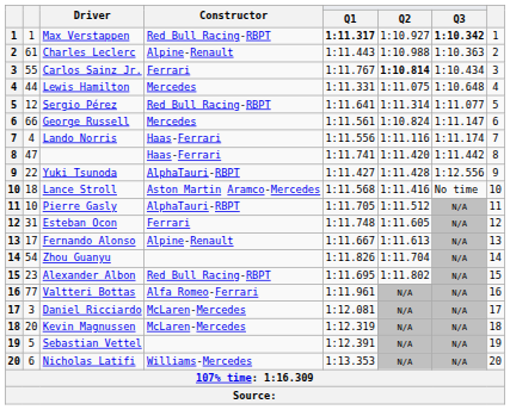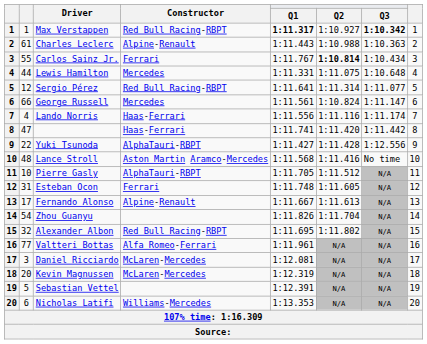Lance Stroll | column 2: 18 -> 48
Alexander Albon | column 2: 23 -> 32
